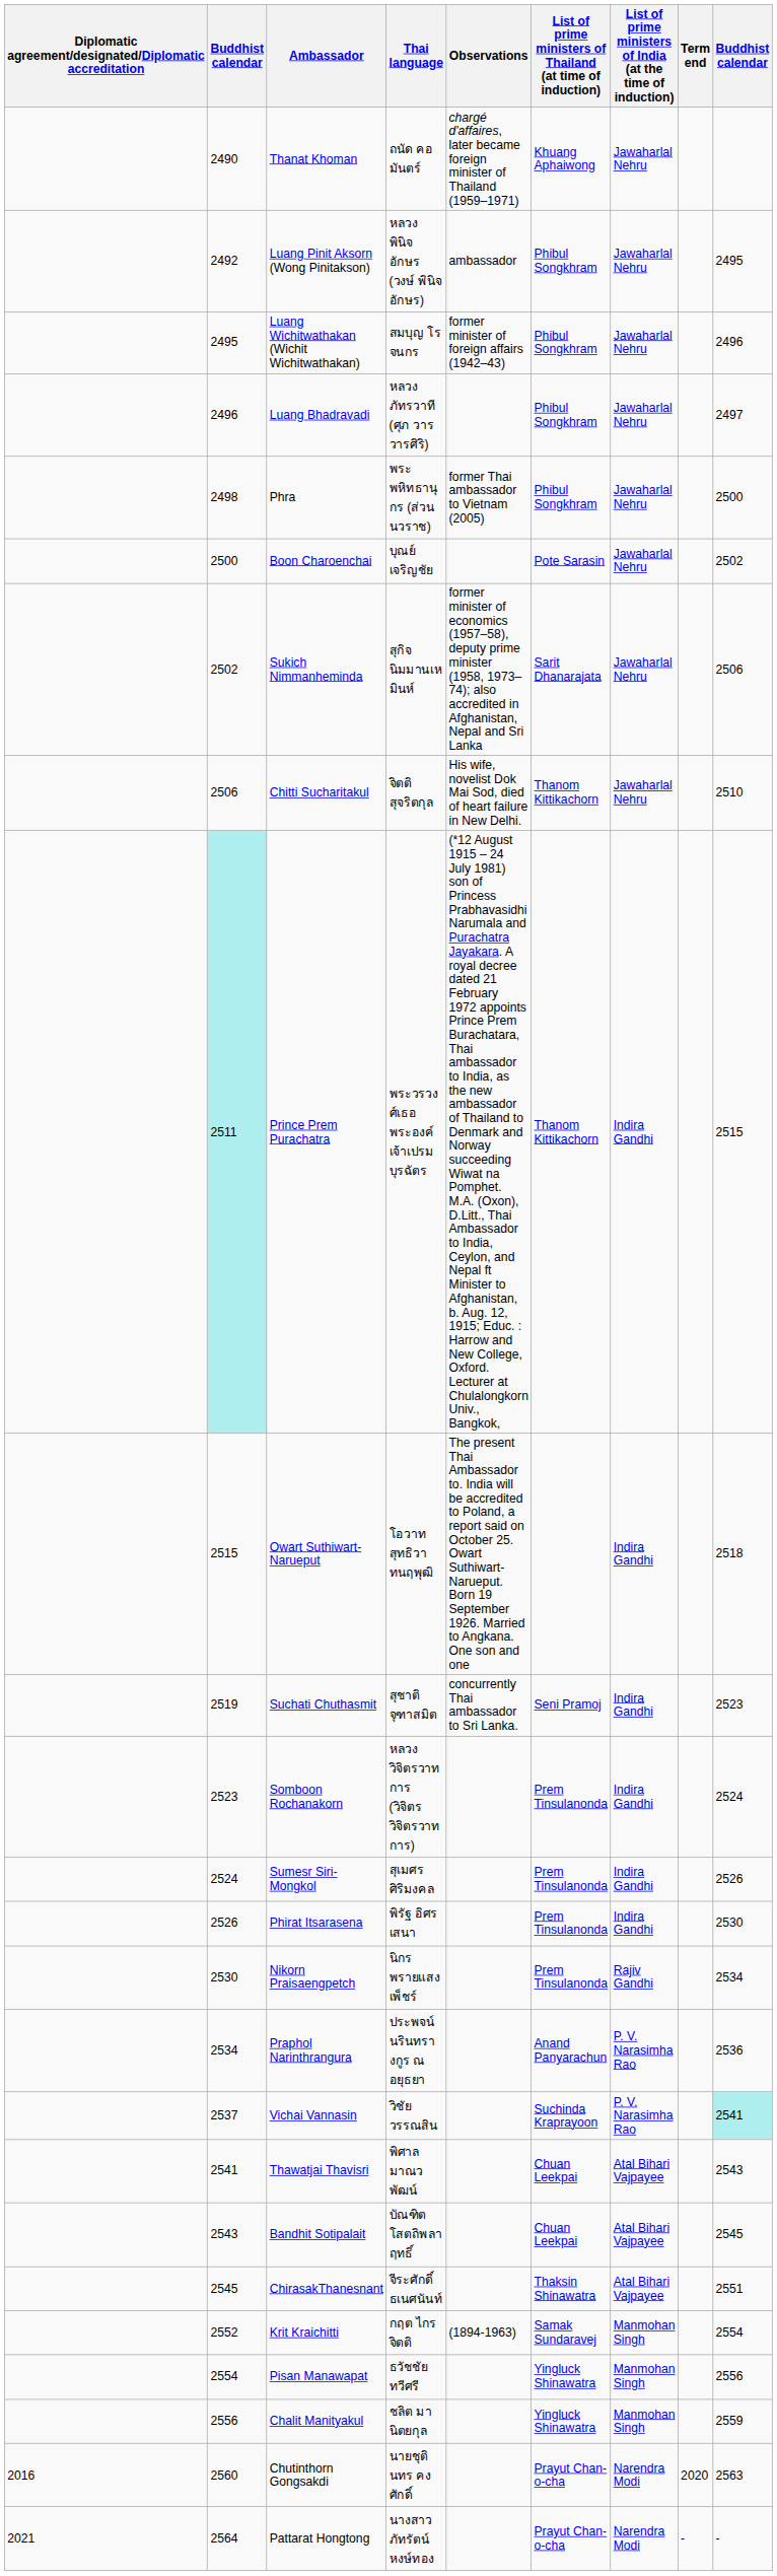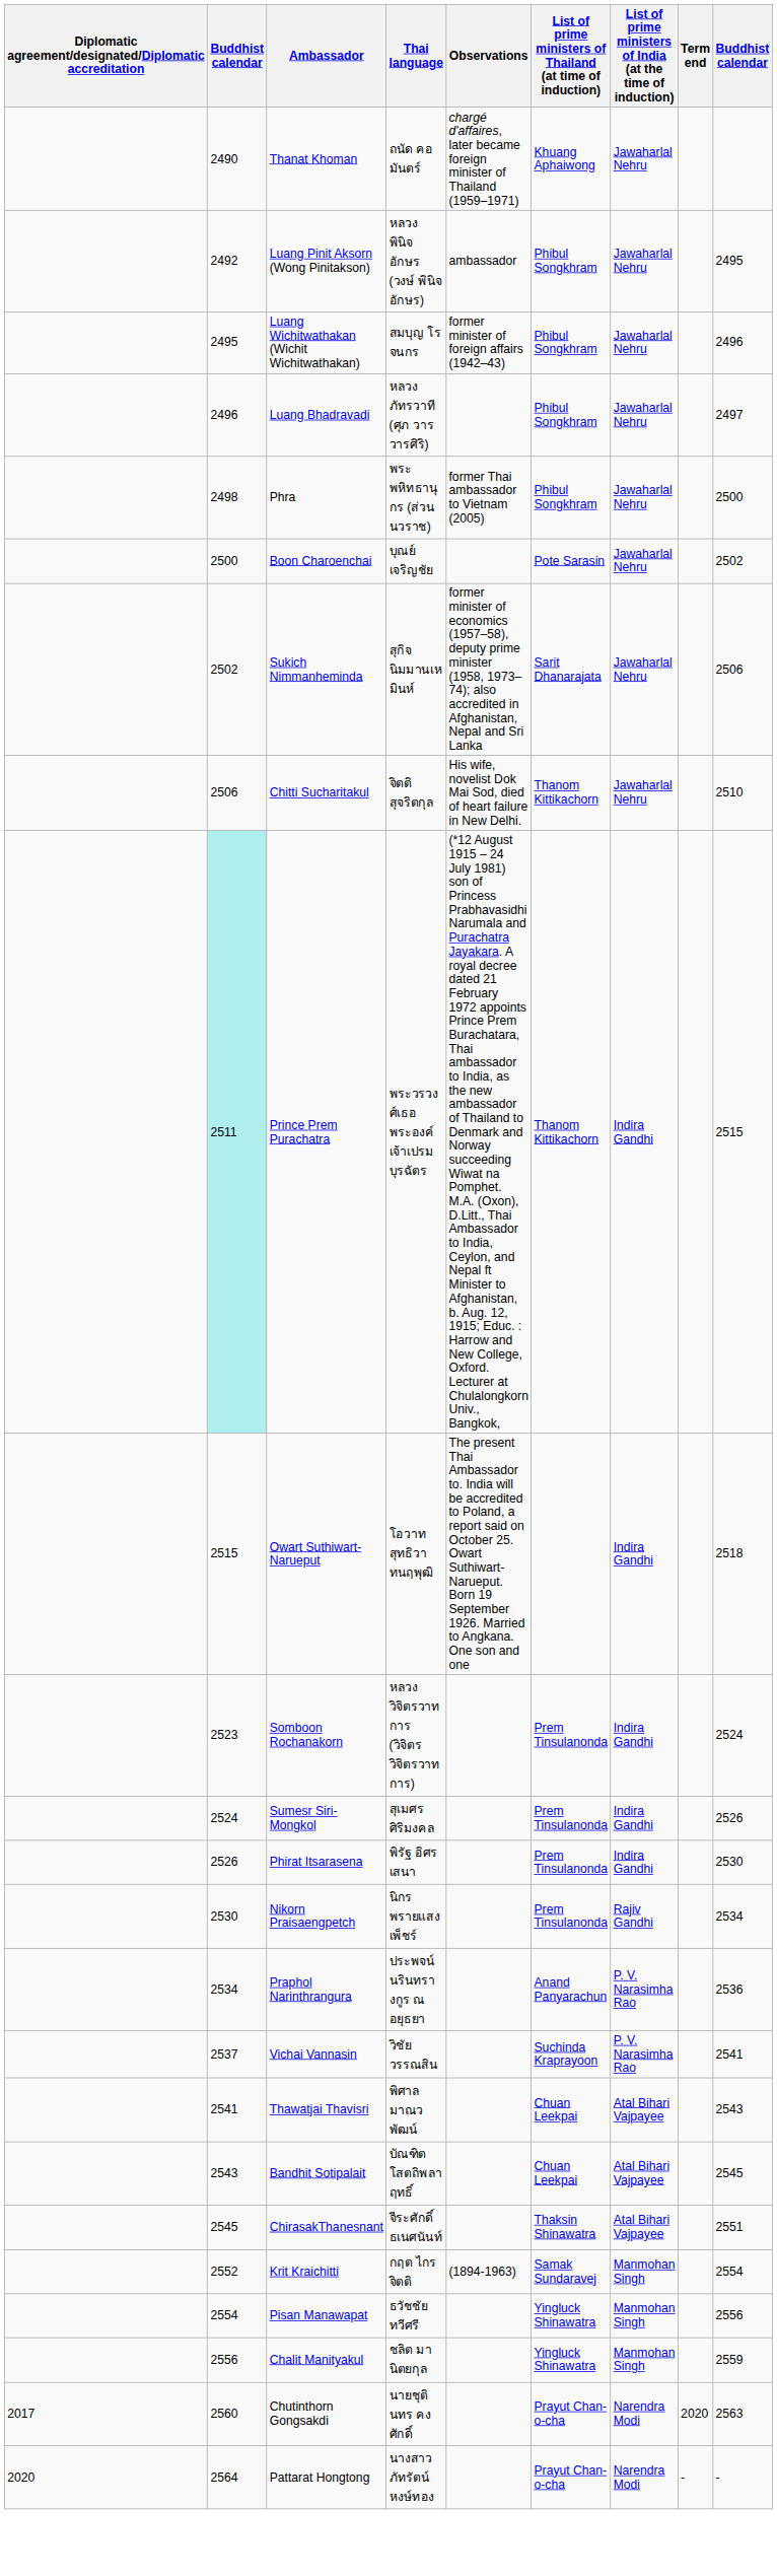- row: 2519 | Suchati Chuthasmit | สุชาติ จุฑาสมิต | concurrently Thai ambassador to Sri Lanka. | Seni Pramoj | Indira Gandhi | 2523
Vichai Vannasin | column 9: paleturquoise background -> no background
Chutinthorn Gongsakdi | Diplomatic agreement/designated/Diplomatic accreditation: 2016 -> 2017
Pattarat Hongtong | Diplomatic agreement/designated/Diplomatic accreditation: 2021 -> 2020
